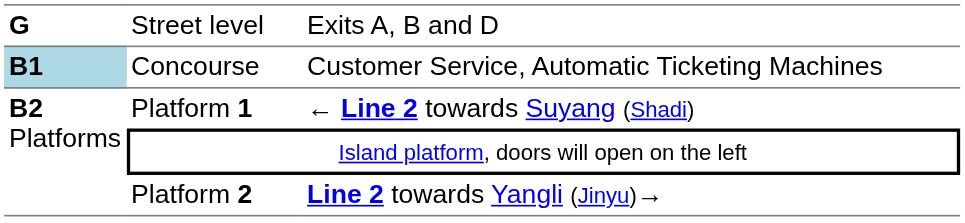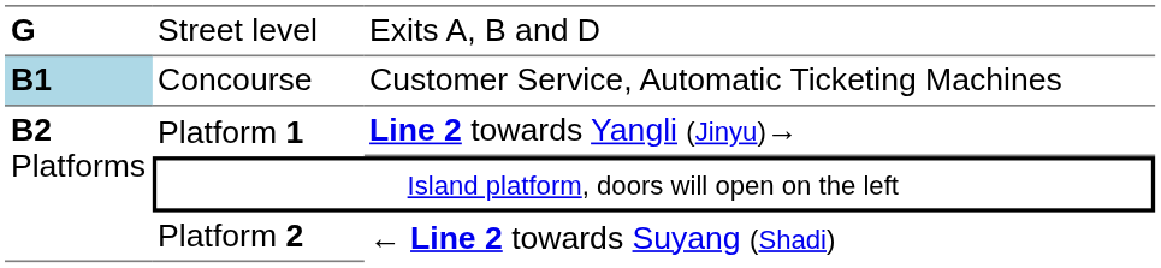Platform 1 | column 3: ← Line 2 towards Suyang (Shadi) -> Line 2 towards Yangli (Jinyu)→
Platform 2 | column 3: Line 2 towards Yangli (Jinyu)→ -> ← Line 2 towards Suyang (Shadi)
